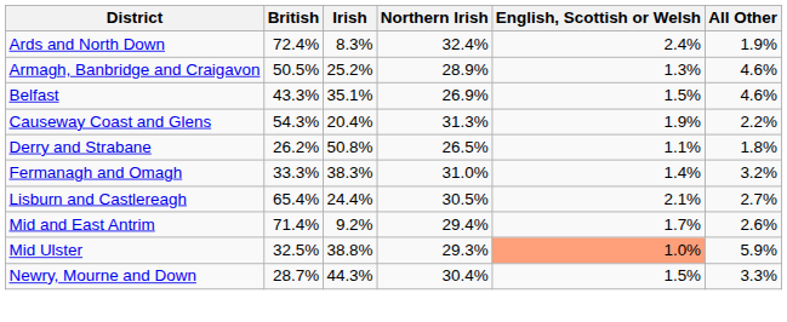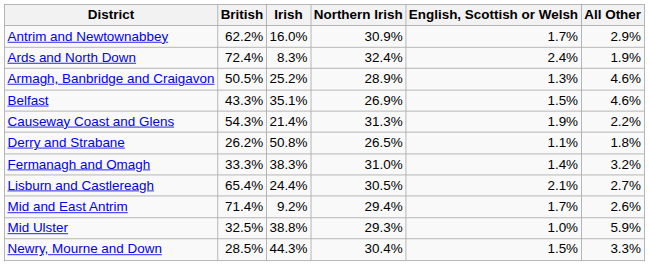+ row: Antrim and Newtownabbey | 62.2% | 16.0% | 30.9% | 1.7% | 2.9%
Causeway Coast and Glens | Irish: 20.4% -> 21.4%
Mid Ulster | English, Scottish or Welsh: lightsalmon background -> no background
Newry, Mourne and Down | British: 28.7% -> 28.5%
